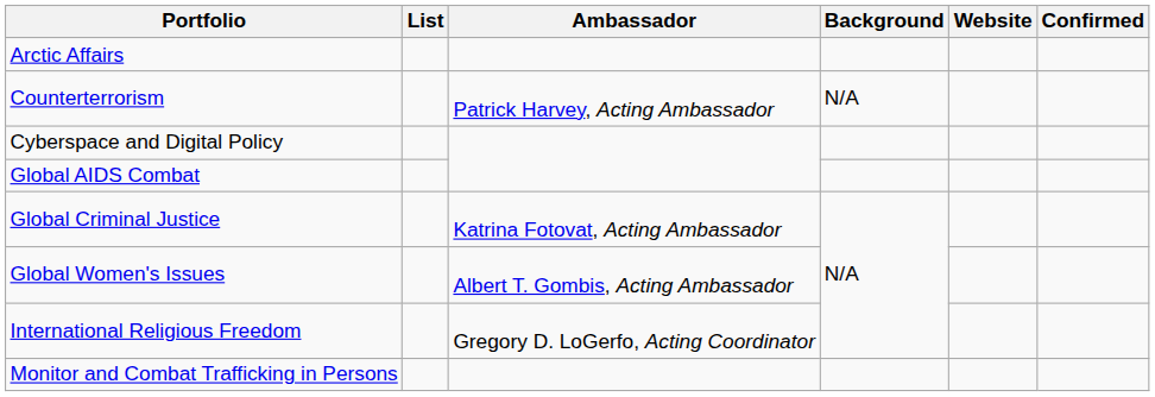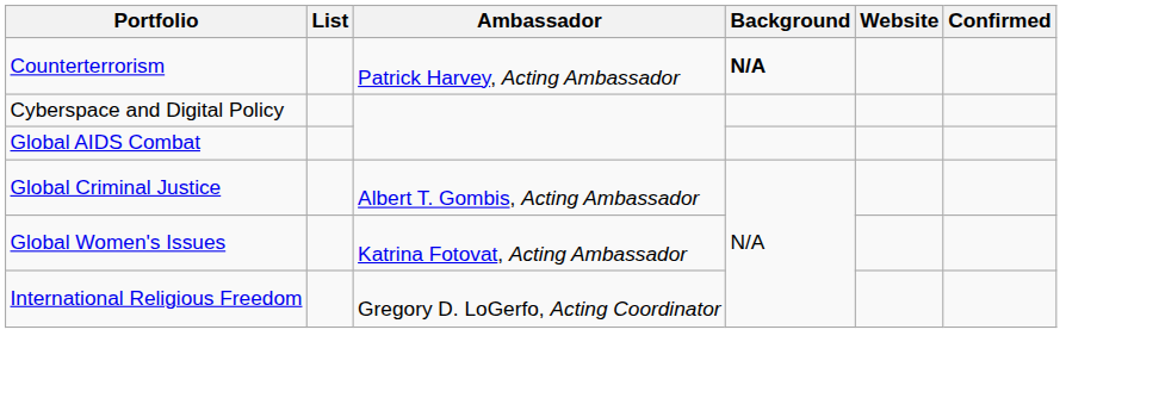- row: Arctic Affairs
Counterterrorism | Background: normal -> bold
Global Criminal Justice | Ambassador: Katrina Fotovat, Acting Ambassador -> Albert T. Gombis, Acting Ambassador
Global Women's Issues | Ambassador: Albert T. Gombis, Acting Ambassador -> Katrina Fotovat, Acting Ambassador
- row: Monitor and Combat Trafficking in Persons
